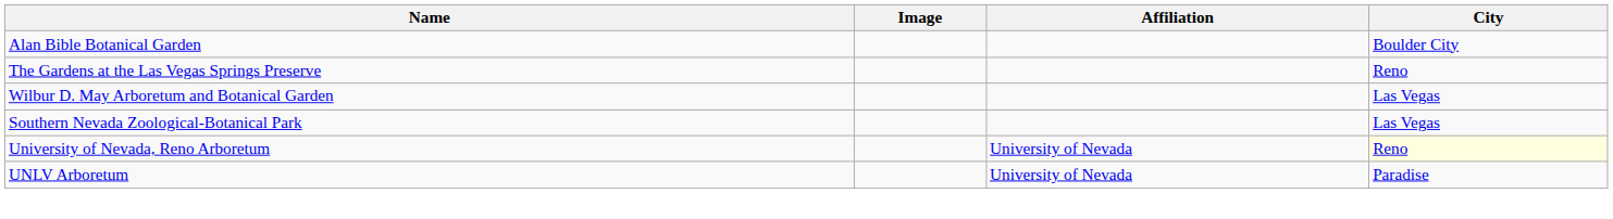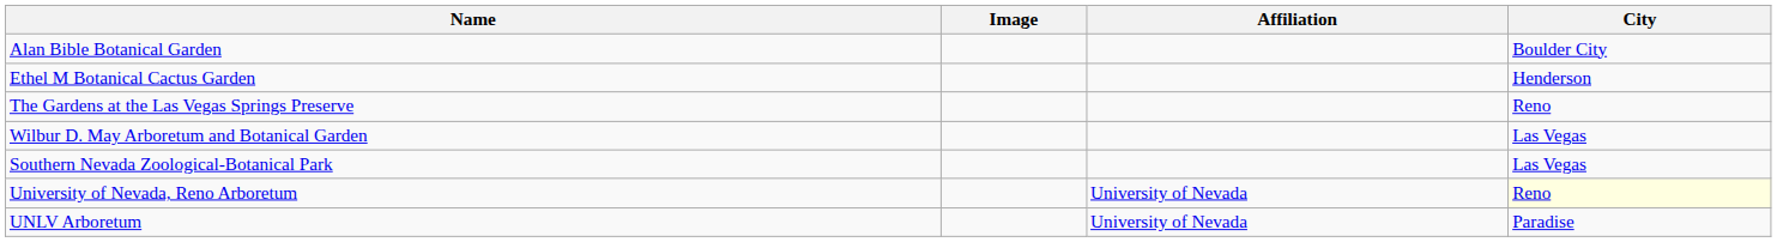+ row: Ethel M Botanical Cactus Garden | Henderson
